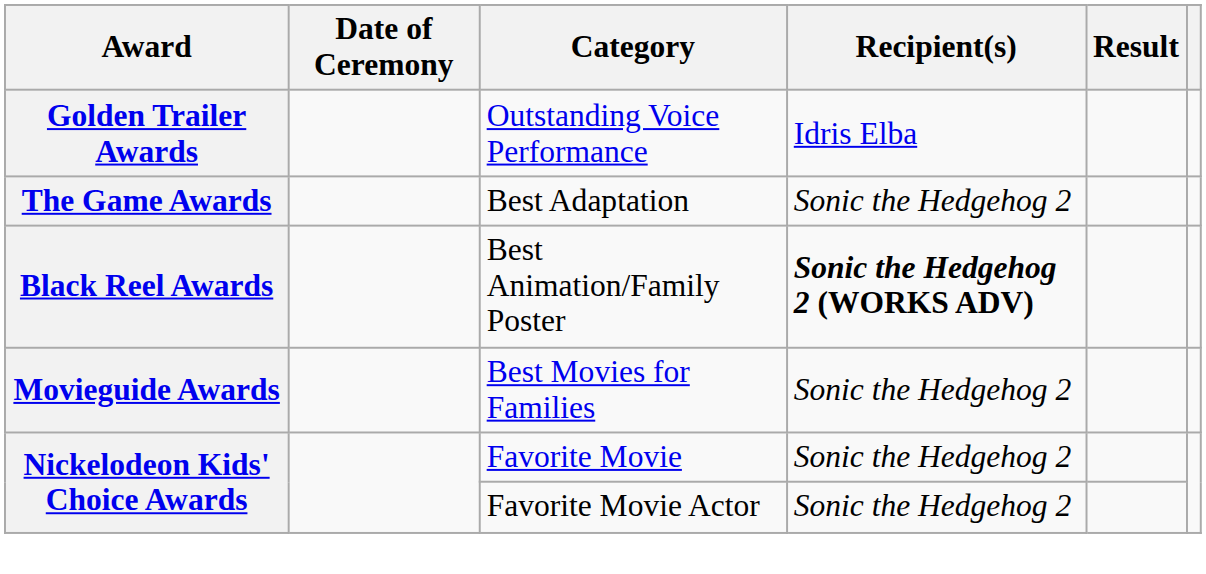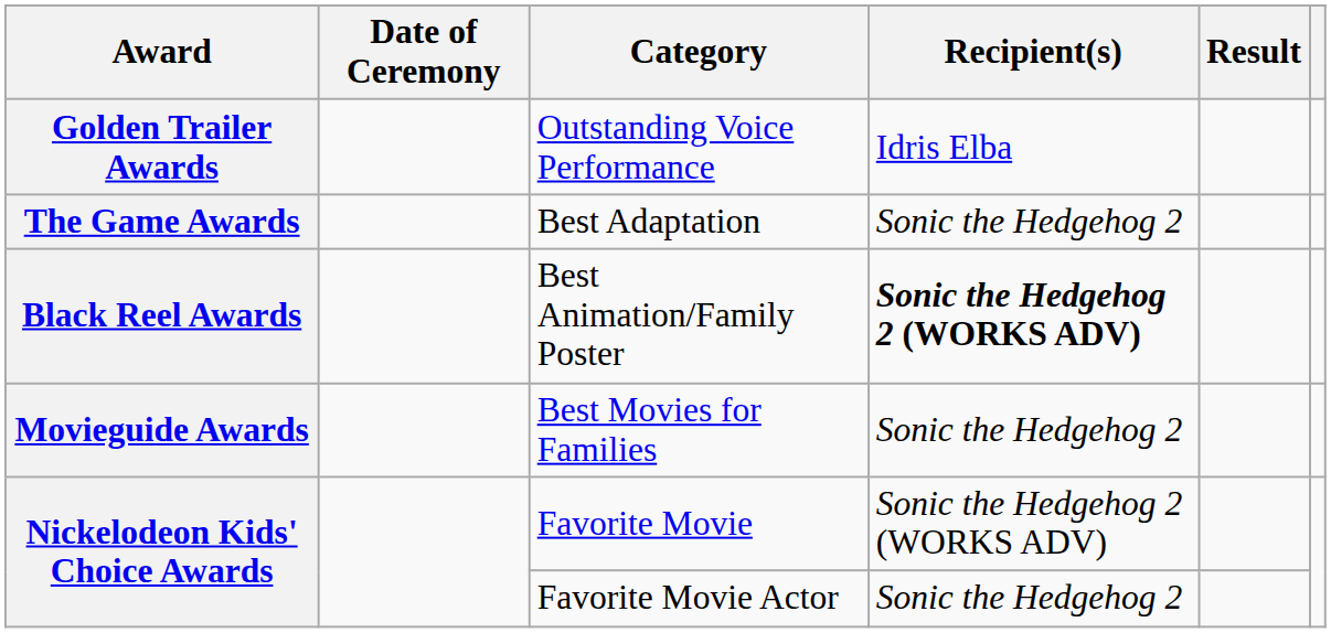Favorite Movie | Recipient(s): Sonic the Hedgehog 2 -> Sonic the Hedgehog 2 (WORKS ADV)
